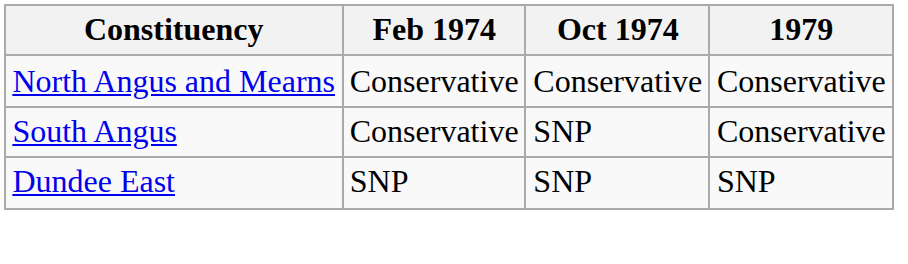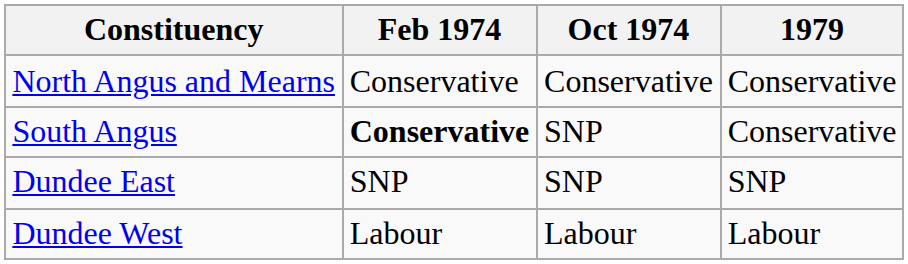South Angus | Feb 1974: normal -> bold
+ row: Dundee West | Labour | Labour | Labour
